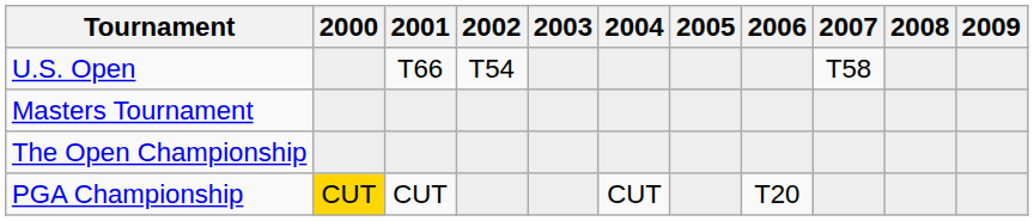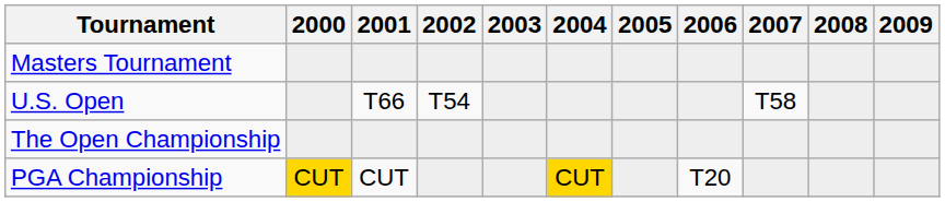rows swapped: Masters Tournament <-> U.S. Open
PGA Championship | 2004: no background -> gold background
